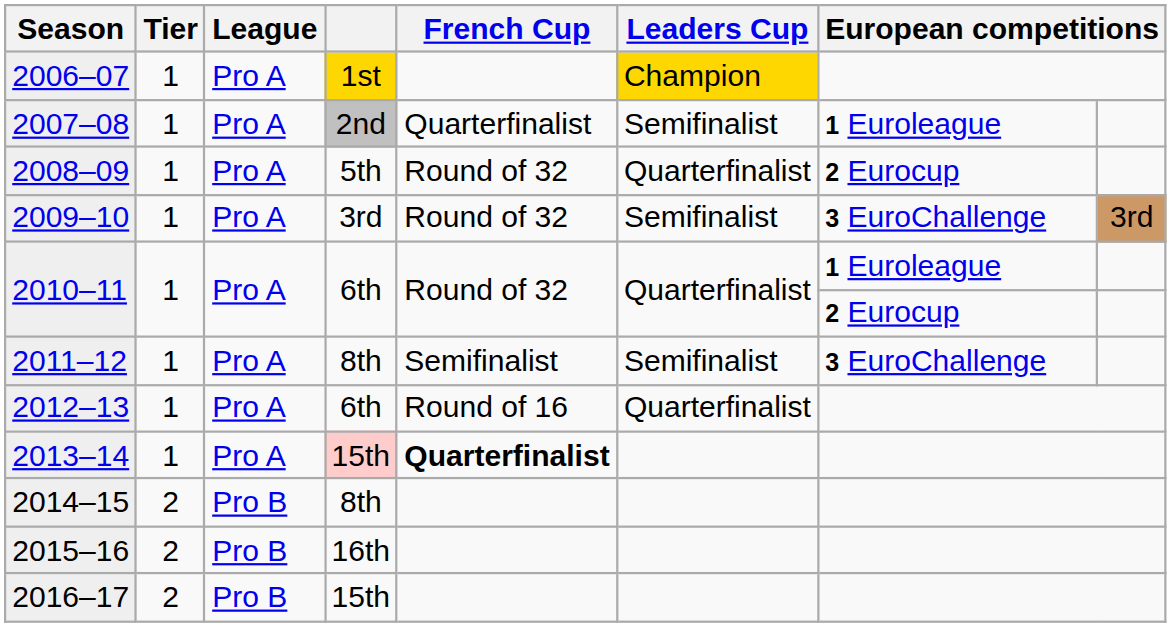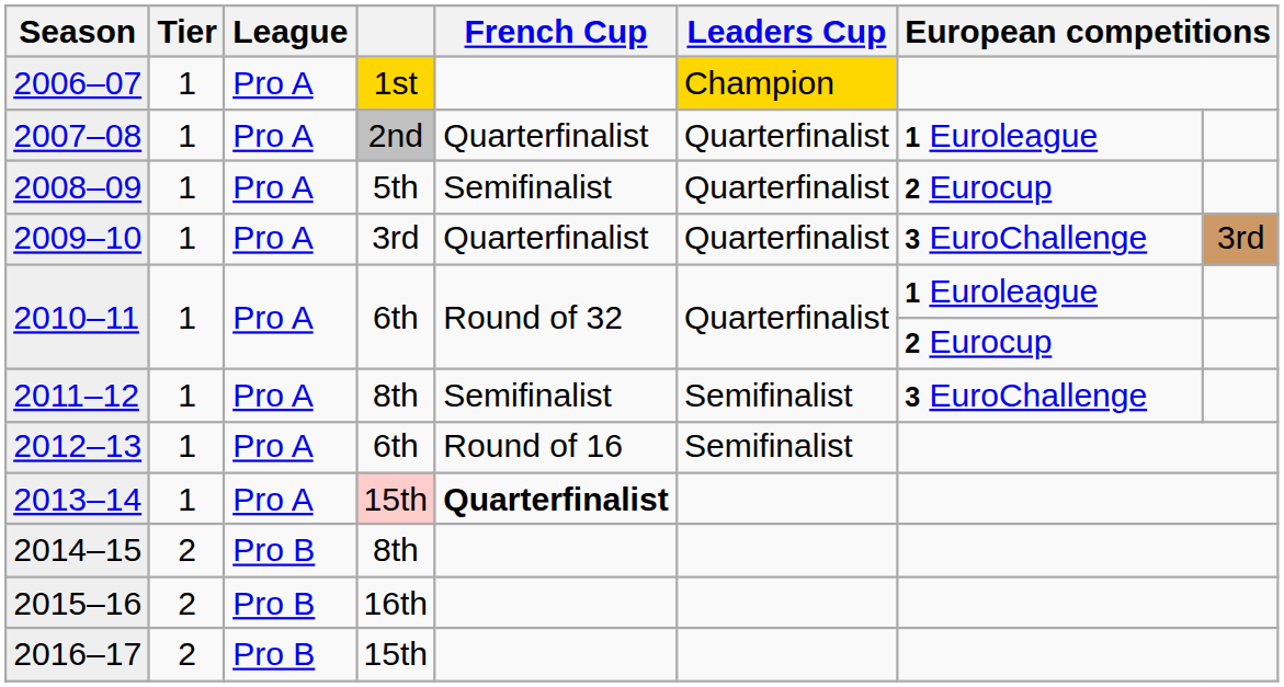2007–08 | Leaders Cup: Semifinalist -> Quarterfinalist
2008–09 | French Cup: Round of 32 -> Semifinalist
2009–10 | French Cup: Round of 32 -> Quarterfinalist
2009–10 | Leaders Cup: Semifinalist -> Quarterfinalist
2012–13 | Leaders Cup: Quarterfinalist -> Semifinalist
